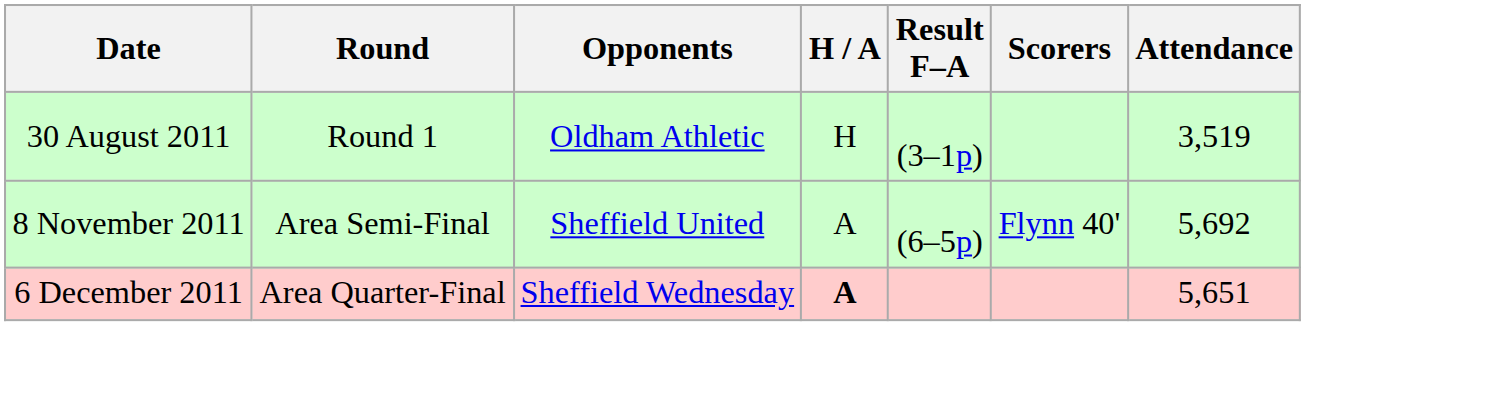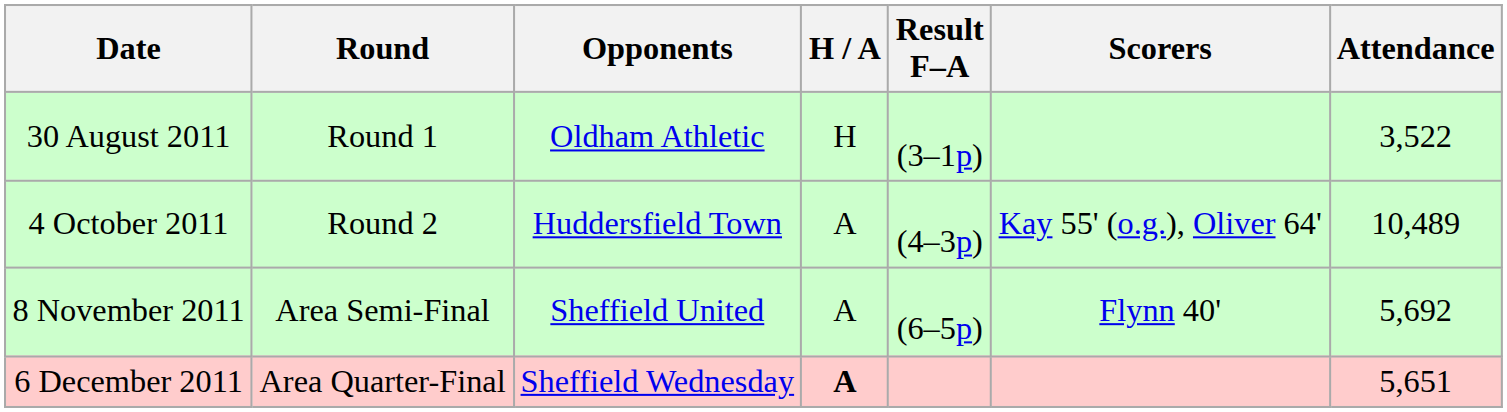30 August 2011 | Attendance: 3,519 -> 3,522
+ row: 4 October 2011 | Round 2 | Huddersfield Town | A | (4–3p) | Kay 55' (o.g.), Oliver 64' | 10,489
